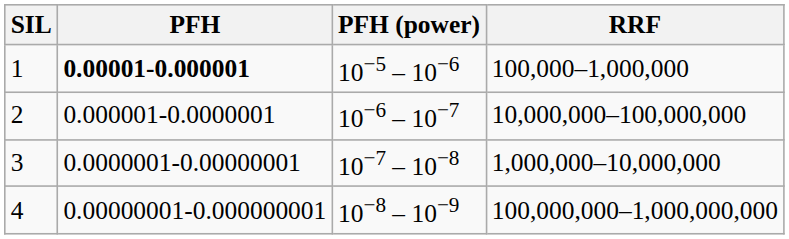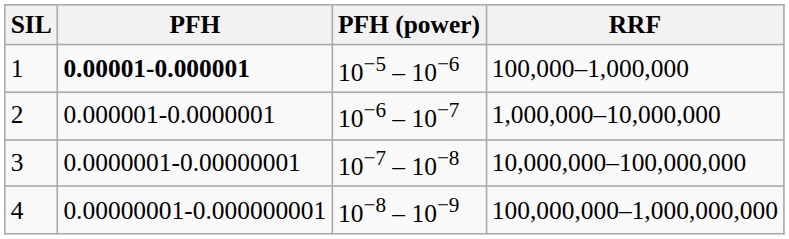2 | RRF: 10,000,000–100,000,000 -> 1,000,000–10,000,000
3 | RRF: 1,000,000–10,000,000 -> 10,000,000–100,000,000
